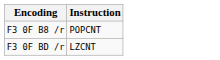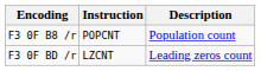+ column: Description | Population count | Leading zeros count
